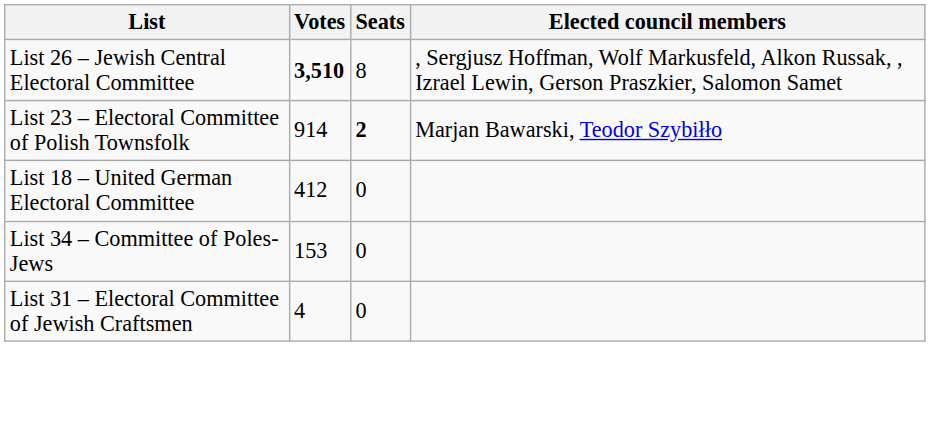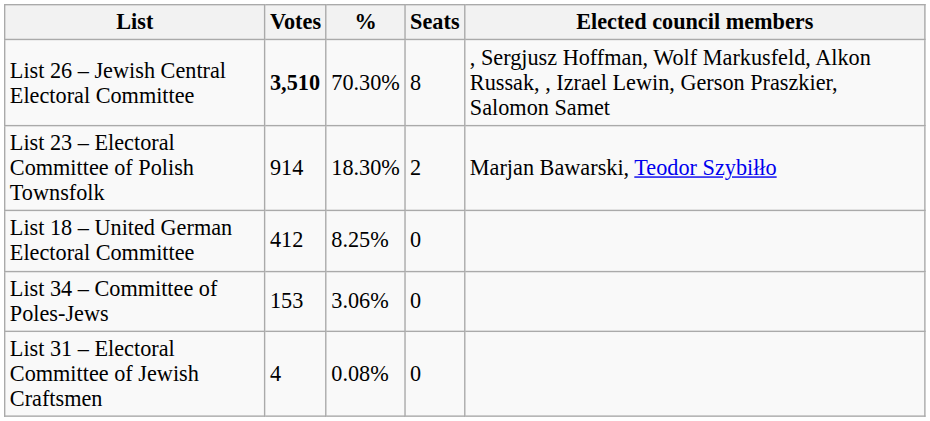+ column: % | 70.30% | 18.30% | 8.25% | 3.06% | 0.08%
List 23 – Electoral Committee of Polish Townsfolk | Seats: bold -> normal
